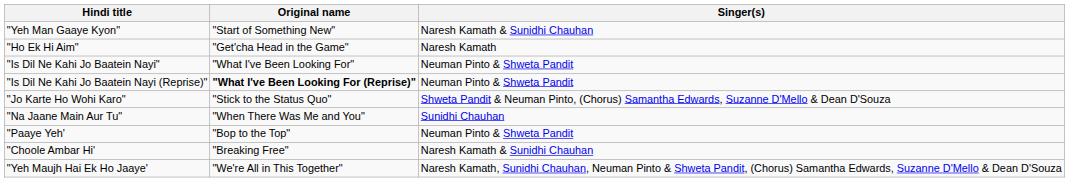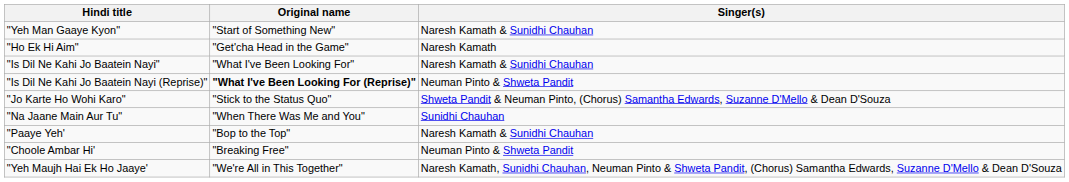"Is Dil Ne Kahi Jo Baatein Nayi" | Singer(s): Neuman Pinto & Shweta Pandit -> Naresh Kamath & Sunidhi Chauhan
"Paaye Yeh' | Singer(s): Neuman Pinto & Shweta Pandit -> Naresh Kamath & Sunidhi Chauhan
"Choole Ambar Hi' | Singer(s): Naresh Kamath & Sunidhi Chauhan -> Neuman Pinto & Shweta Pandit
